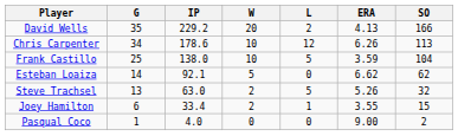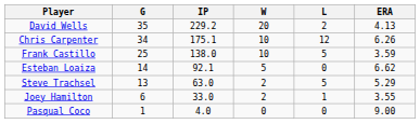- column: SO | 166 | 113 | 104 | 62 | 32 | 15 | 2
Chris Carpenter | IP: 178.6 -> 175.1
Steve Trachsel | ERA: 5.26 -> 5.29
Joey Hamilton | IP: 33.4 -> 33.0
